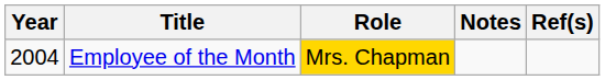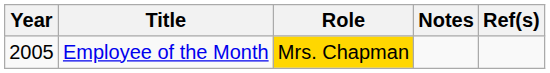Employee of the Month | Year: 2004 -> 2005
